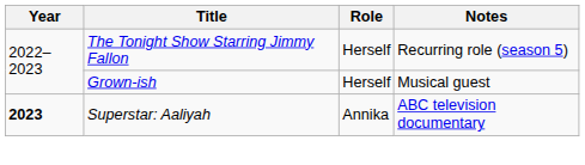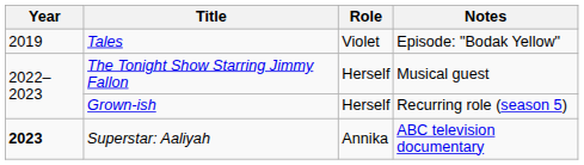+ row: 2019 | Tales | Violet | Episode: "Bodak Yellow"
The Tonight Show Starring Jimmy Fallon | Notes: Recurring role (season 5) -> Musical guest
Grown-ish | Notes: Musical guest -> Recurring role (season 5)
